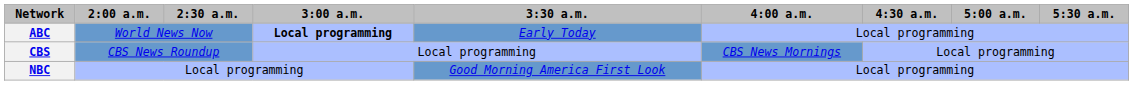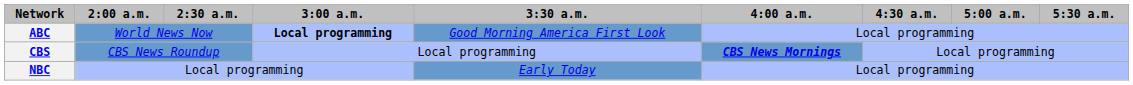ABC | 3:30 a.m.: Early Today -> Good Morning America First Look
CBS | 4:00 a.m.: normal -> bold
NBC | 3:30 a.m.: Good Morning America First Look -> Early Today
